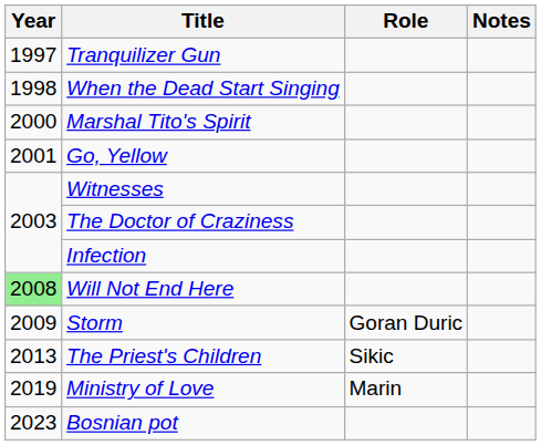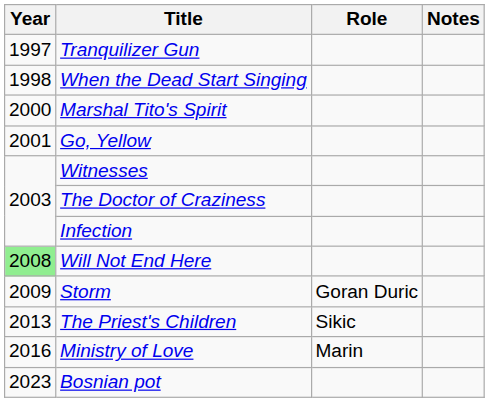Ministry of Love | Year: 2019 -> 2016
